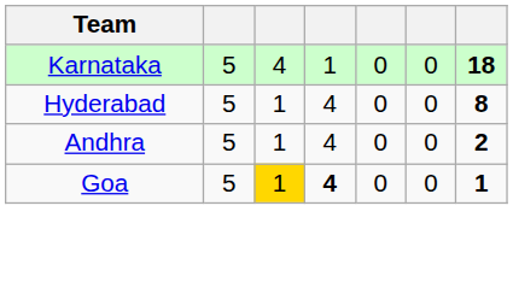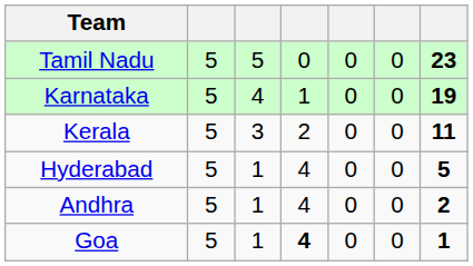+ row: Tamil Nadu | 5 | 5 | 0 | 0 | 0 | 23
Karnataka | column 7: 18 -> 19
+ row: Kerala | 5 | 3 | 2 | 0 | 0 | 11
Hyderabad | column 7: 8 -> 5
Goa | column 3: gold background -> no background
